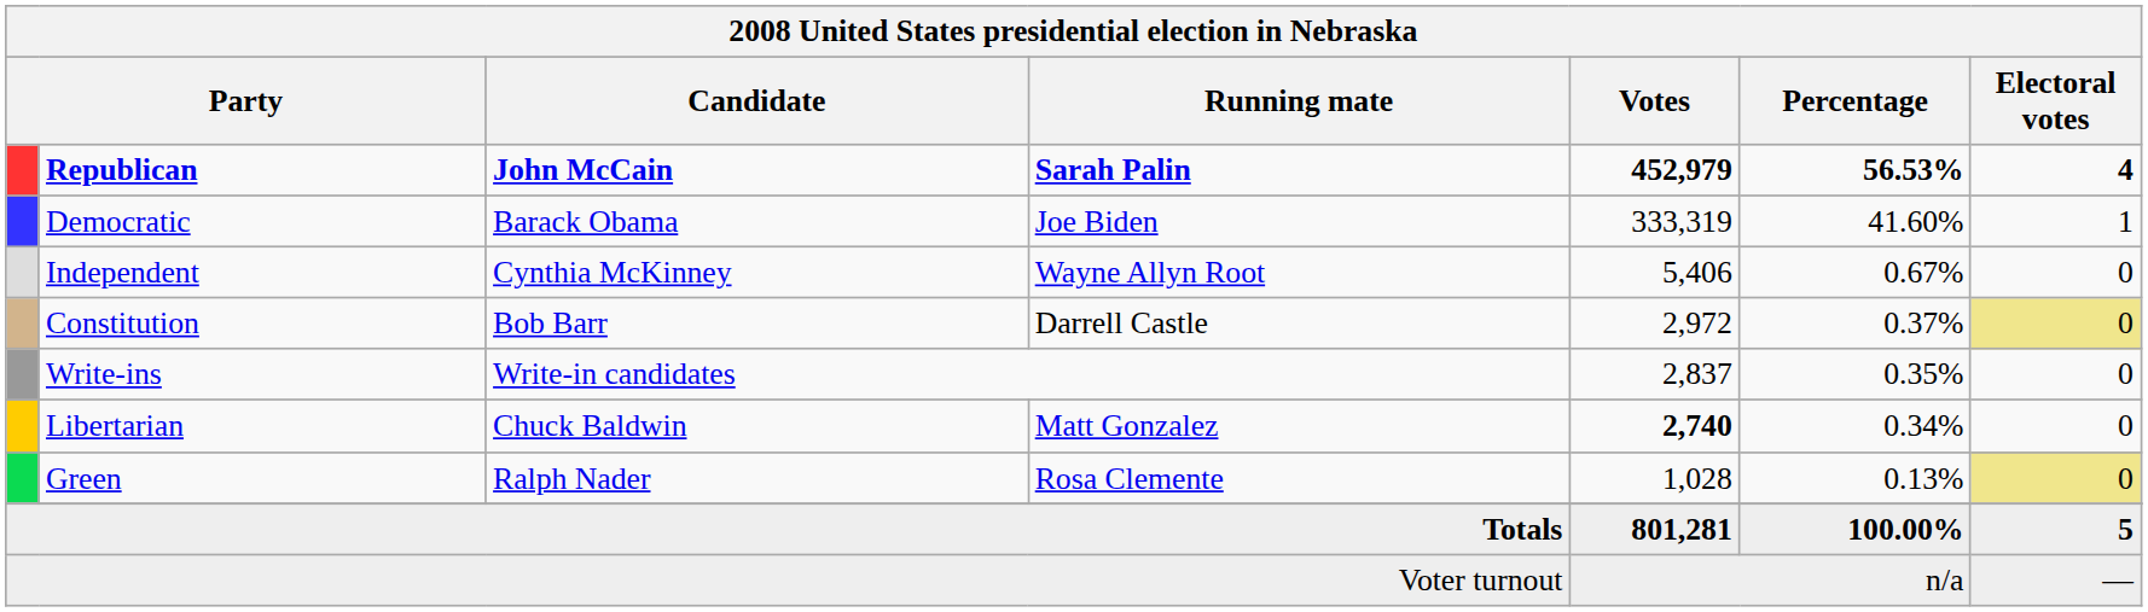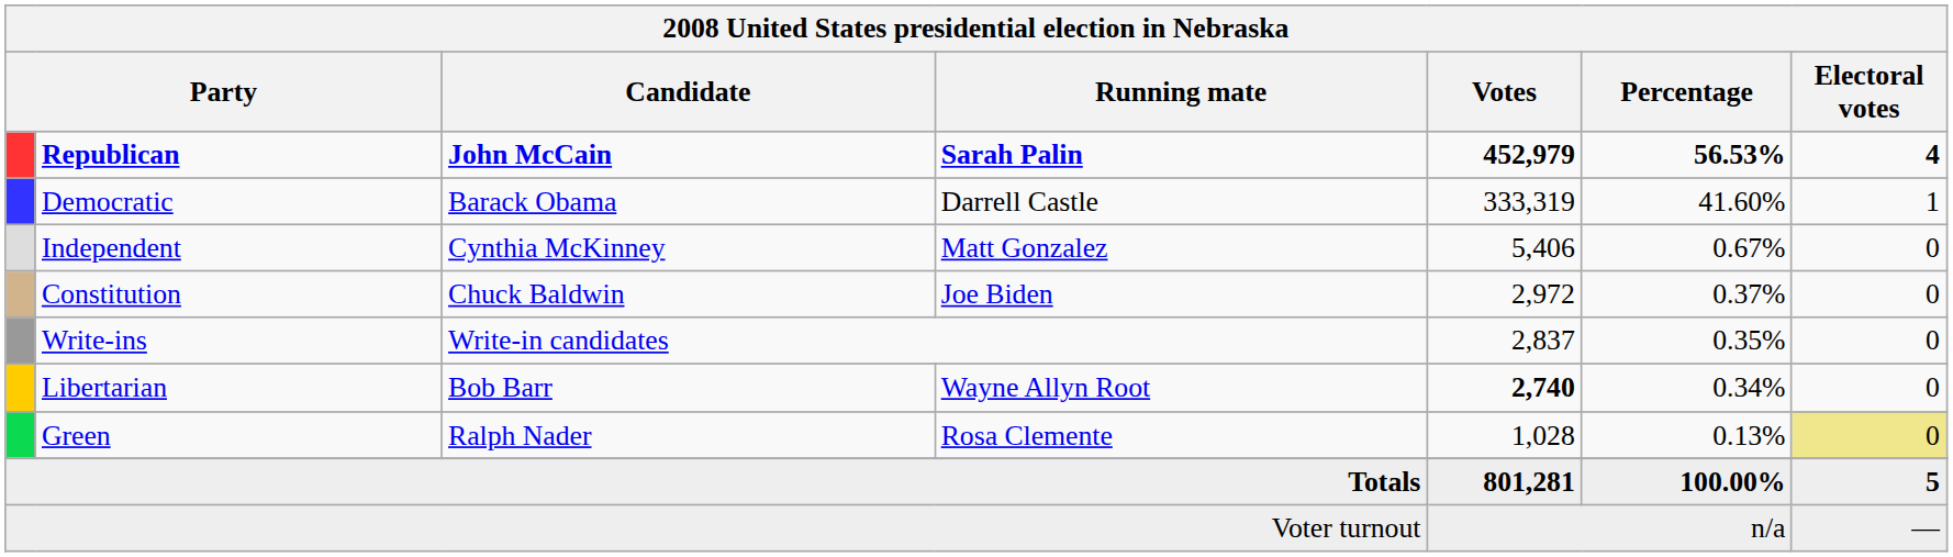Democratic | Running mate: Joe Biden -> Darrell Castle
Independent | Running mate: Wayne Allyn Root -> Matt Gonzalez
Constitution | Candidate: Bob Barr -> Chuck Baldwin
Constitution | Running mate: Darrell Castle -> Joe Biden
Constitution | Electoral votes: khaki background -> no background
Libertarian | Candidate: Chuck Baldwin -> Bob Barr
Libertarian | Running mate: Matt Gonzalez -> Wayne Allyn Root
